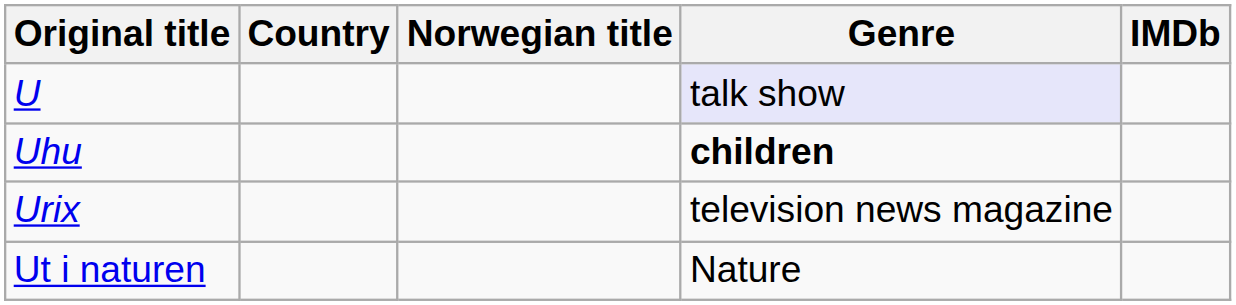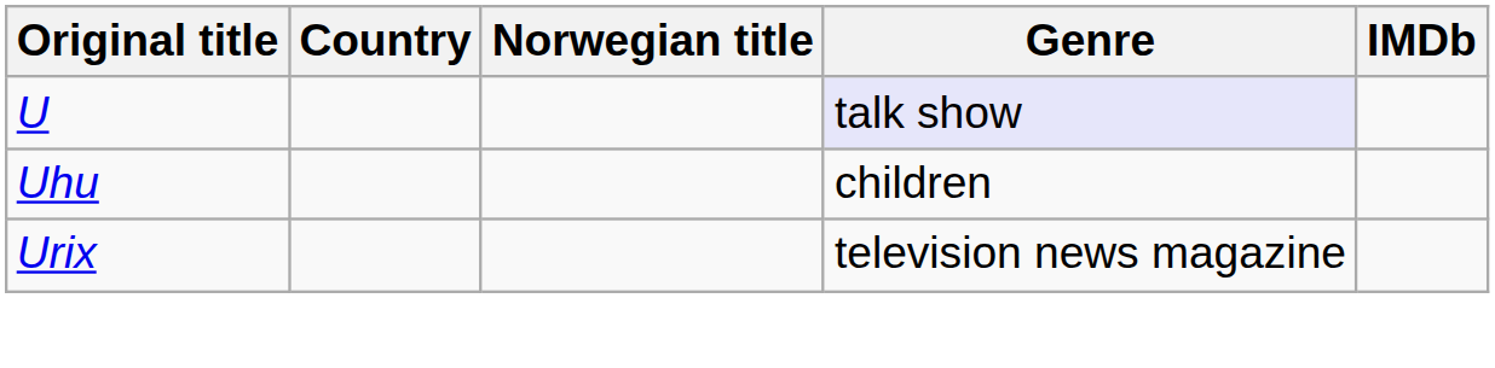Uhu | Genre: bold -> normal
- row: Ut i naturen | Nature
